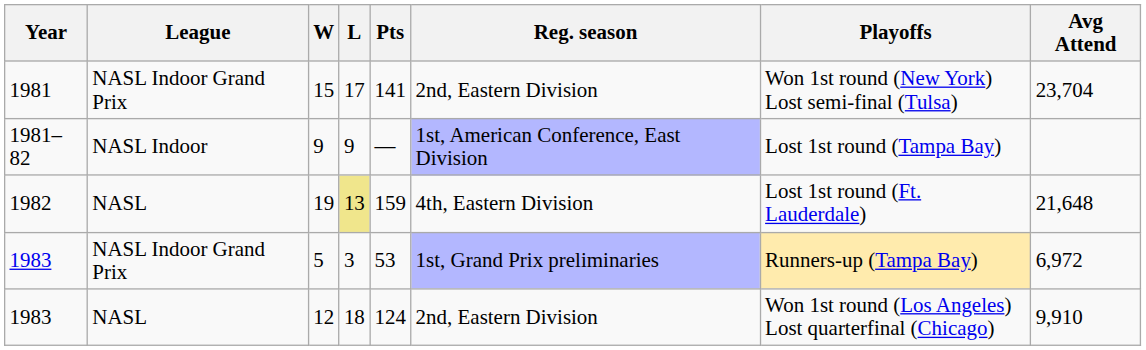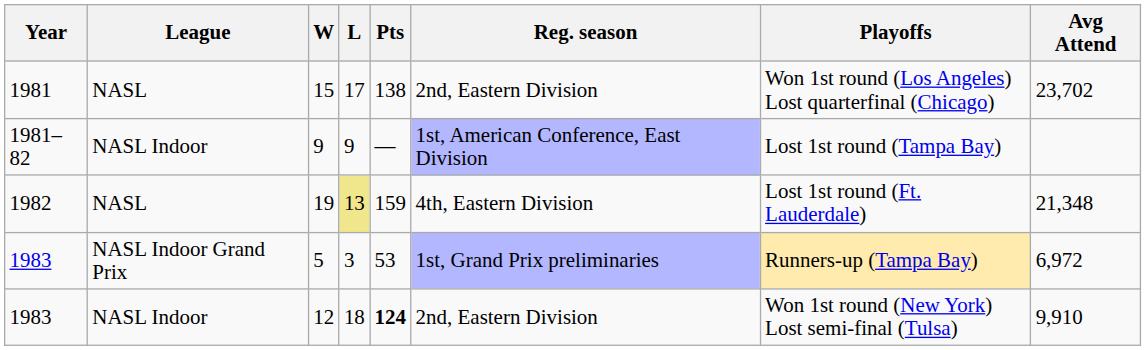15 | League: NASL Indoor Grand Prix -> NASL
15 | Pts: 141 -> 138
15 | Playoffs: Won 1st round (New York) Lost semi-final (Tulsa) -> Won 1st round (Los Angeles) Lost quarterfinal (Chicago)
15 | Avg Attend: 23,704 -> 23,702
19 | Avg Attend: 21,648 -> 21,348
12 | League: NASL -> NASL Indoor
12 | Pts: normal -> bold
12 | Playoffs: Won 1st round (Los Angeles) Lost quarterfinal (Chicago) -> Won 1st round (New York) Lost semi-final (Tulsa)
